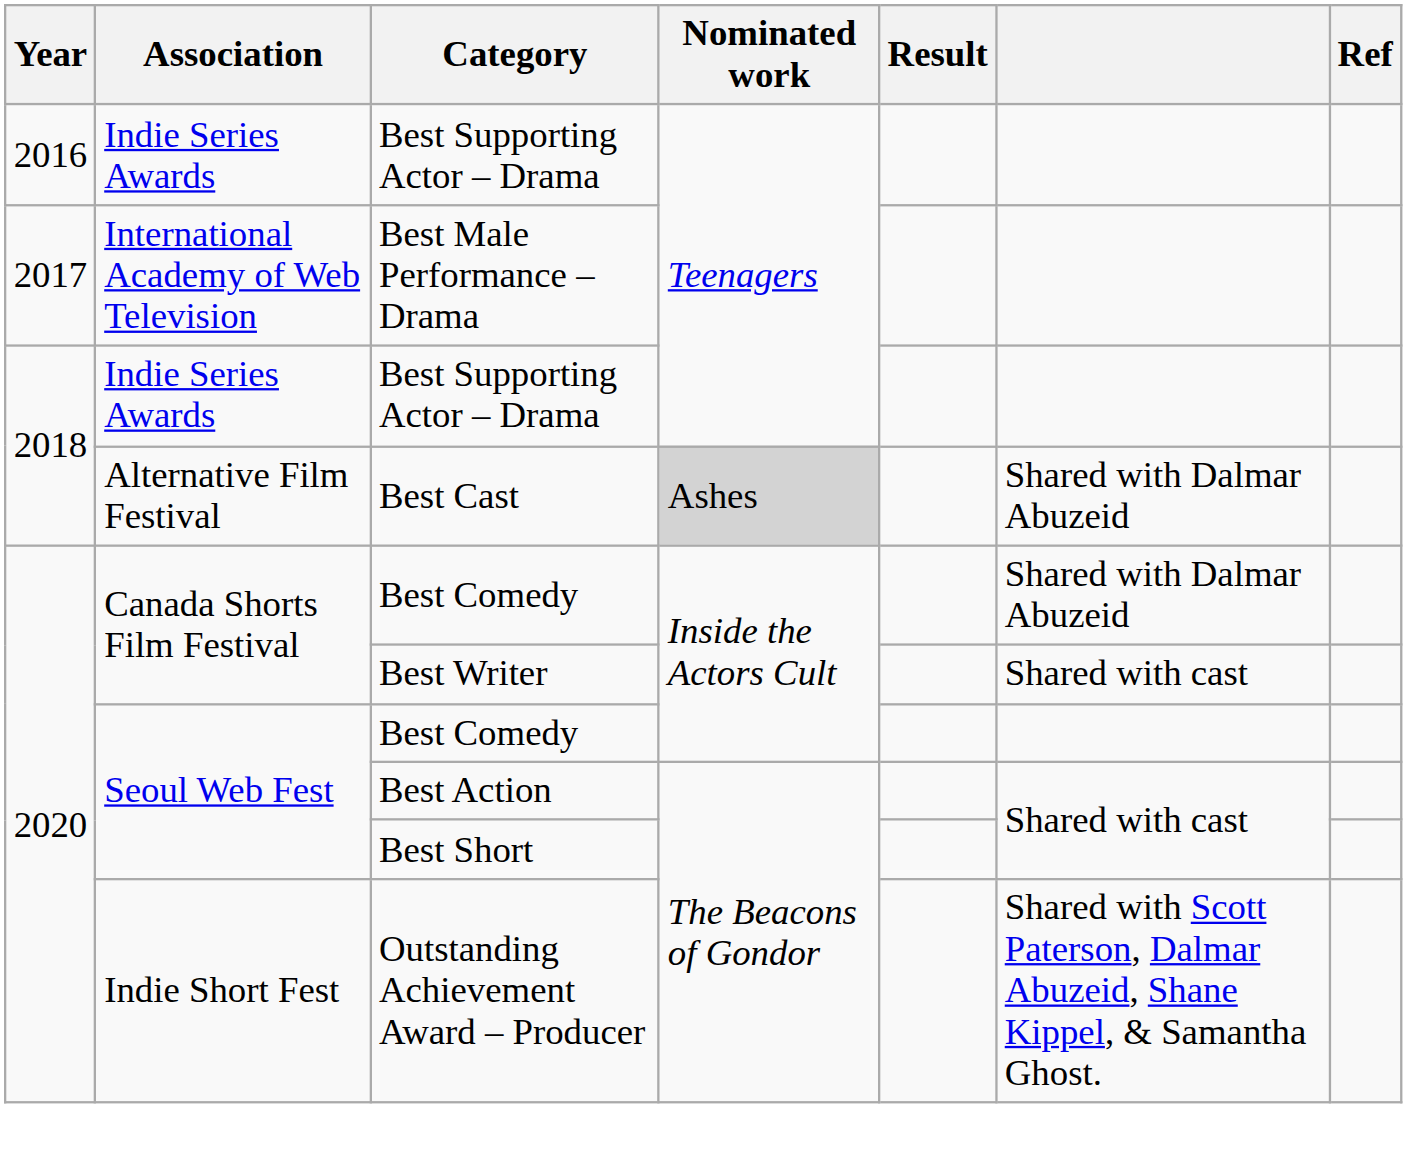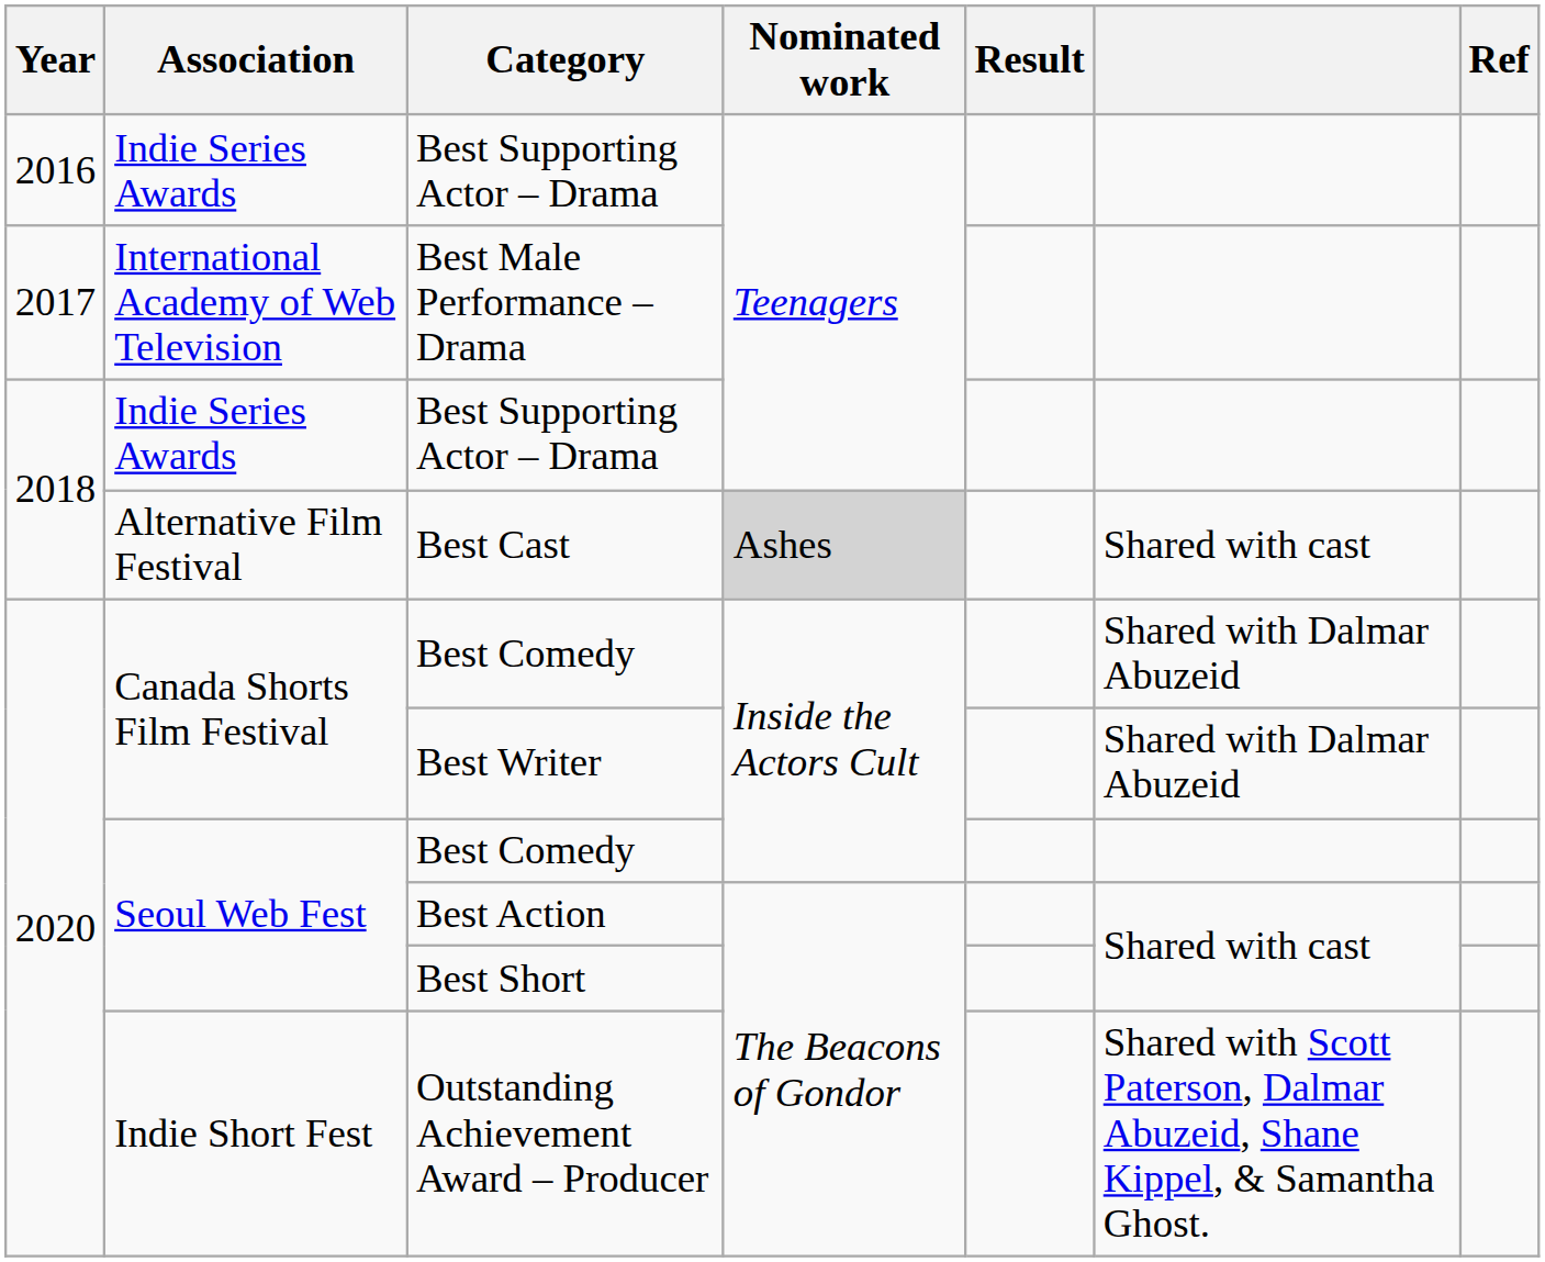Best Cast | column 6: Shared with Dalmar Abuzeid -> Shared with cast
Best Writer | column 6: Shared with cast -> Shared with Dalmar Abuzeid
